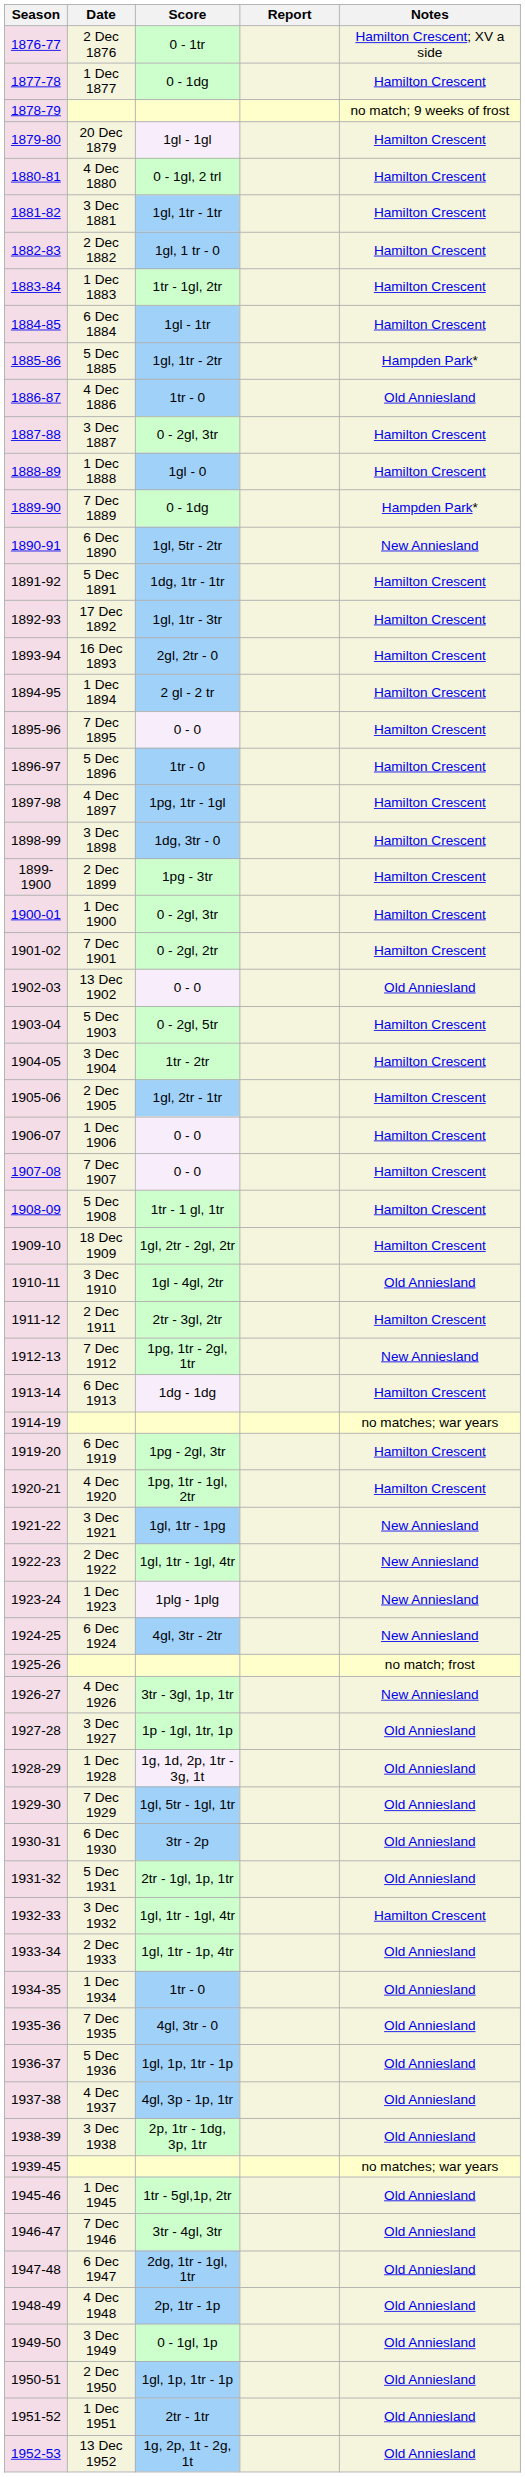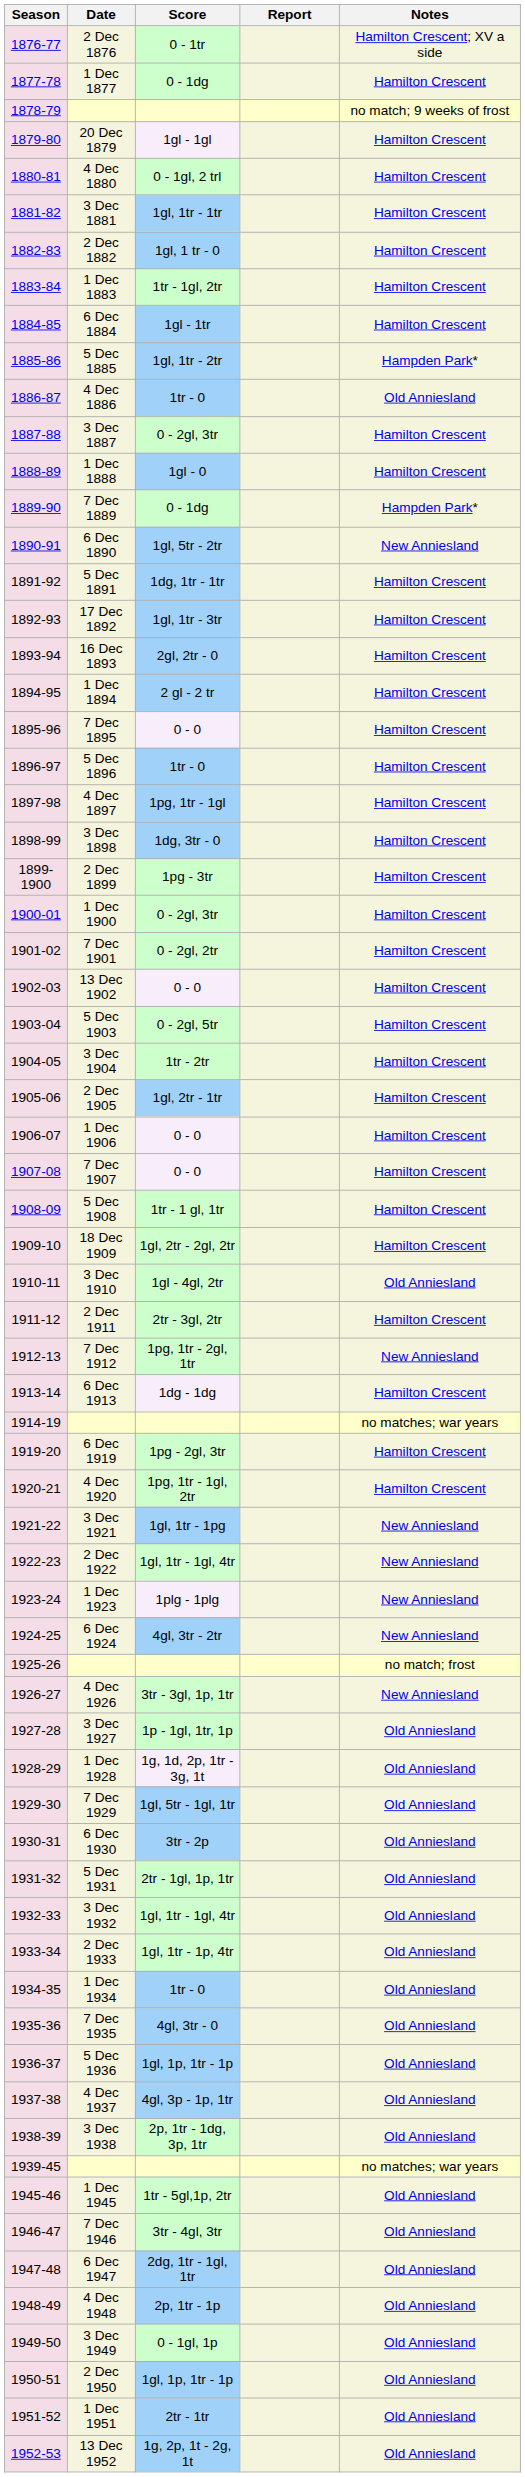13 Dec 1902 | Notes: Old Anniesland -> Hamilton Crescent
3 Dec 1932 | Notes: Hamilton Crescent -> Old Anniesland
